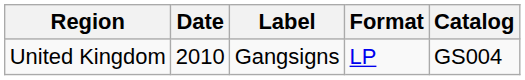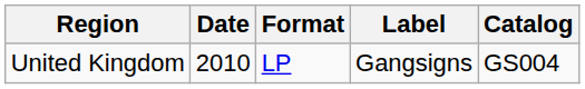columns swapped: Label <-> Format
